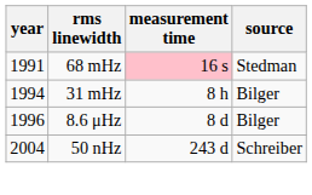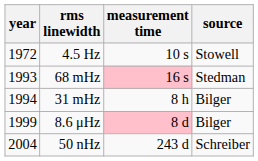+ row: 1972 | 4.5 Hz | 10 s | Stowell
68 mHz | year: 1991 -> 1993
8.6 μHz | year: 1996 -> 1999
8.6 μHz | measurement time: no background -> pink background
